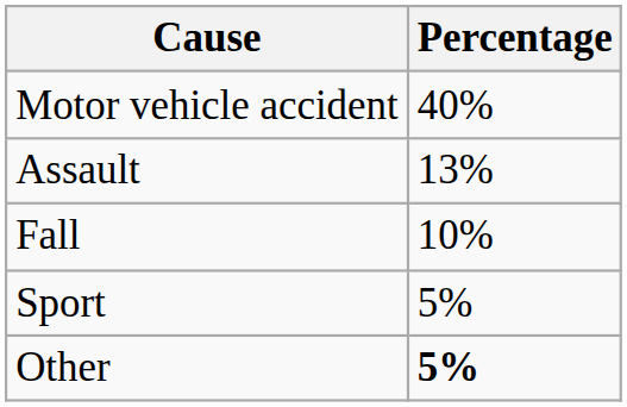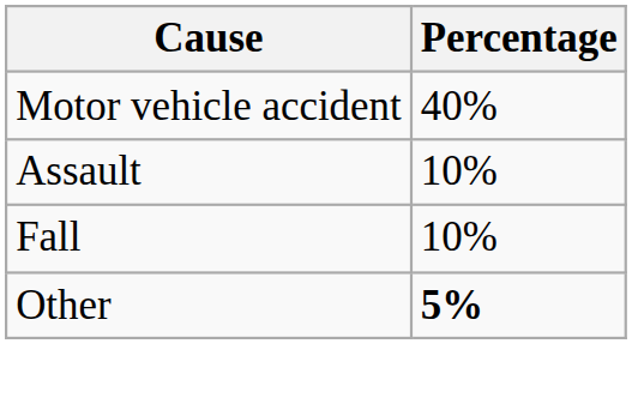Assault | Percentage: 13% -> 10%
- row: Sport | 5%
